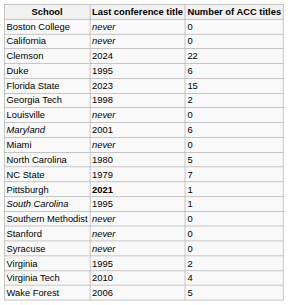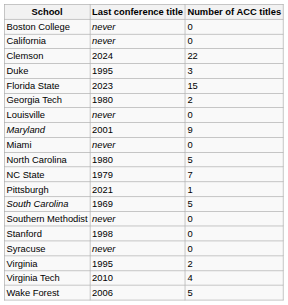Duke | Number of ACC titles: 6 -> 3
Georgia Tech | Last conference title: 1998 -> 1980
Maryland | Number of ACC titles: 6 -> 9
Pittsburgh | Last conference title: bold -> normal
South Carolina | Last conference title: 1995 -> 1969
South Carolina | Number of ACC titles: 1 -> 5
Stanford | Last conference title: never -> 1998
